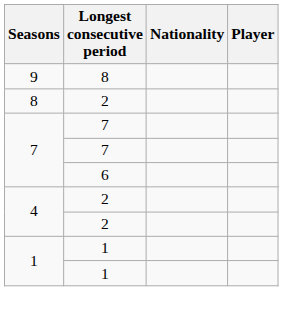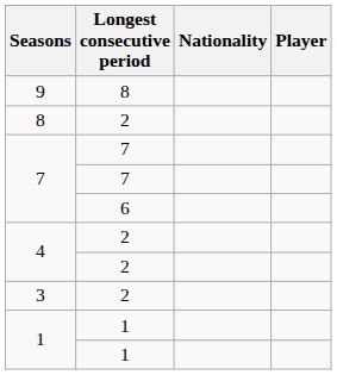+ row: 3 | 2
